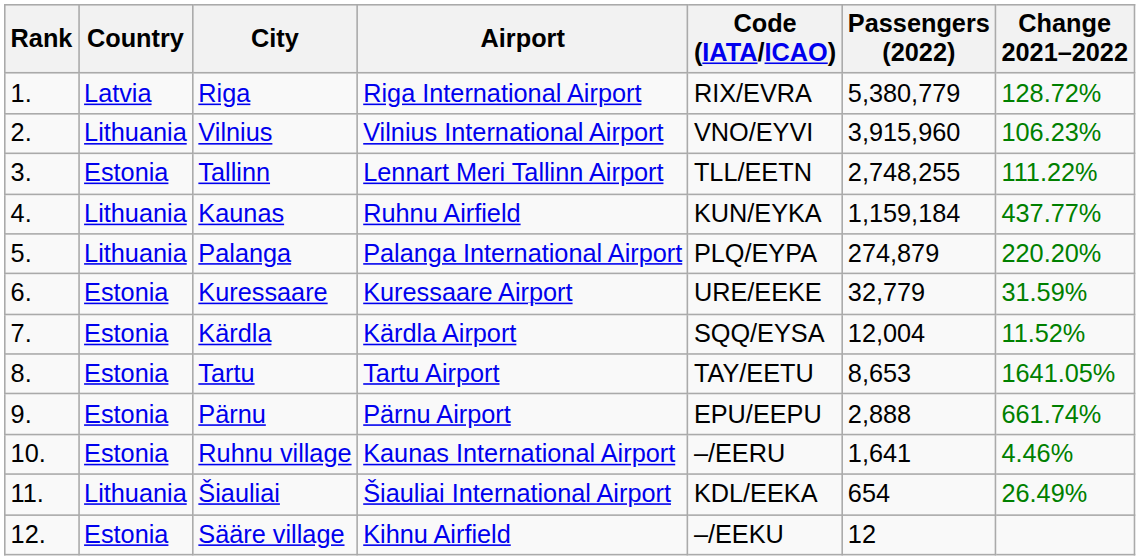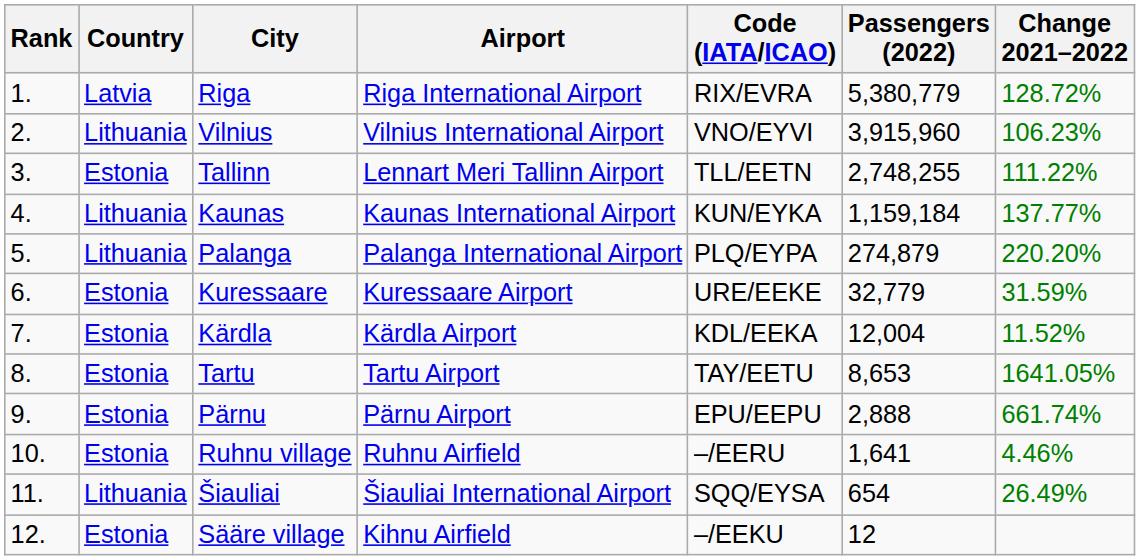Kaunas | Airport: Ruhnu Airfield -> Kaunas International Airport
Kaunas | Change 2021–2022: 437.77% -> 137.77%
Kärdla | Code (IATA/ICAO): SQQ/EYSA -> KDL/EEKA
Ruhnu village | Airport: Kaunas International Airport -> Ruhnu Airfield
Šiauliai | Code (IATA/ICAO): KDL/EEKA -> SQQ/EYSA
